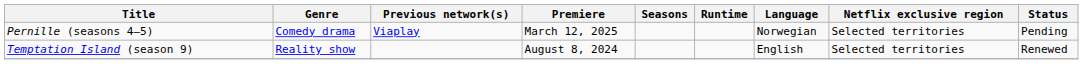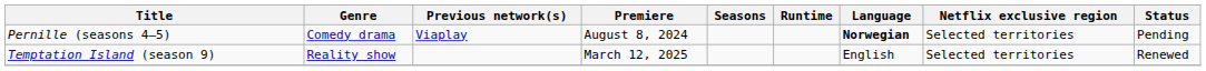Pernille (seasons 4–5) | Premiere: March 12, 2025 -> August 8, 2024
Pernille (seasons 4–5) | Language: normal -> bold
Temptation Island (season 9) | Premiere: August 8, 2024 -> March 12, 2025
